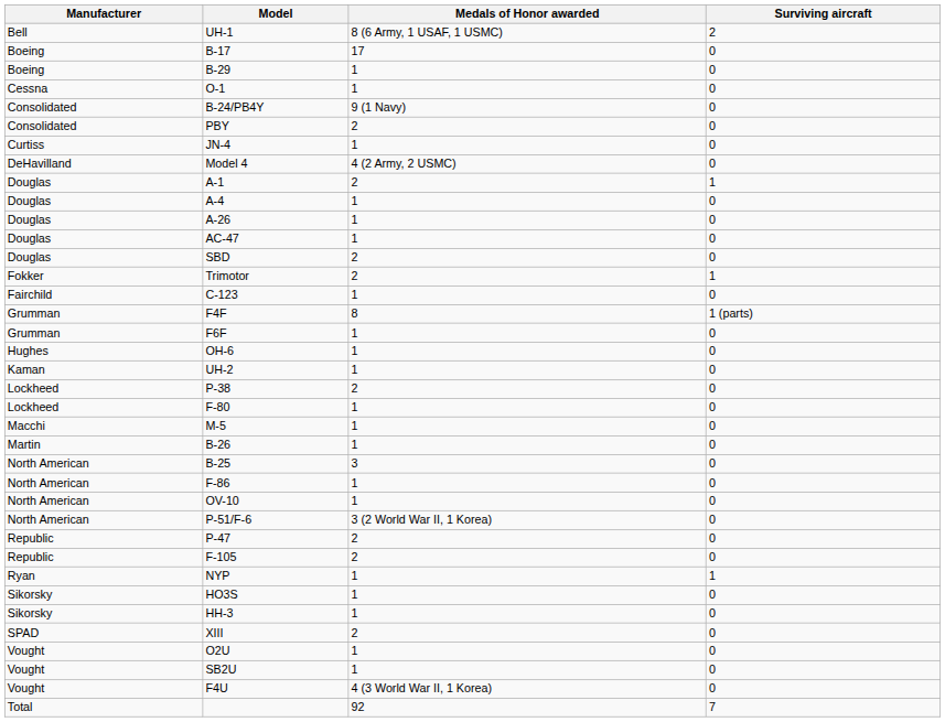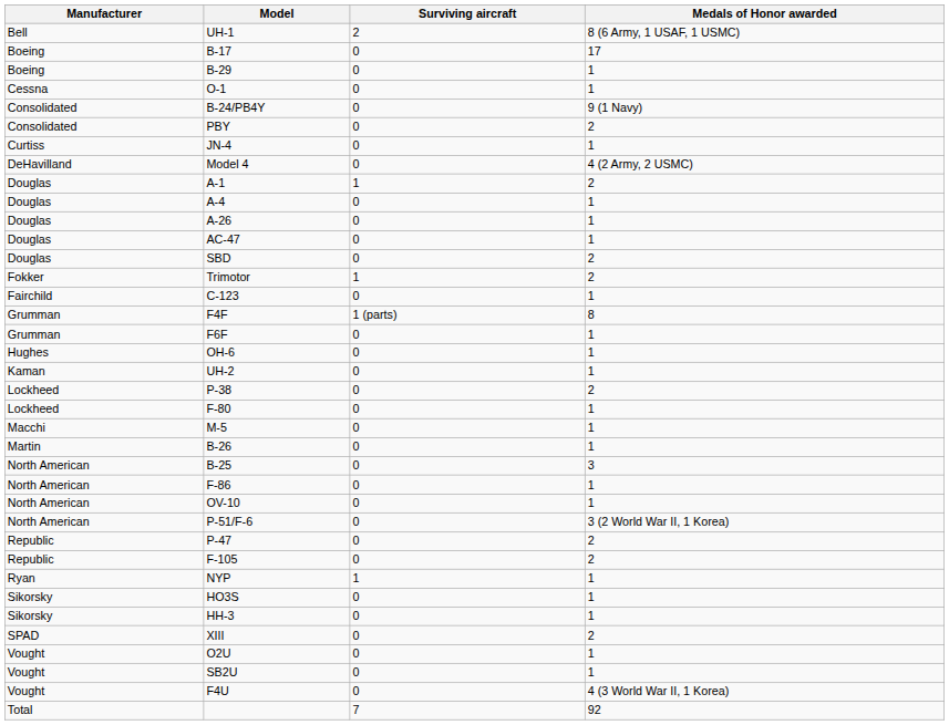columns swapped: Medals of Honor awarded <-> Surviving aircraft
